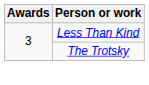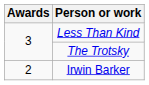+ row: 2 | Irwin Barker
